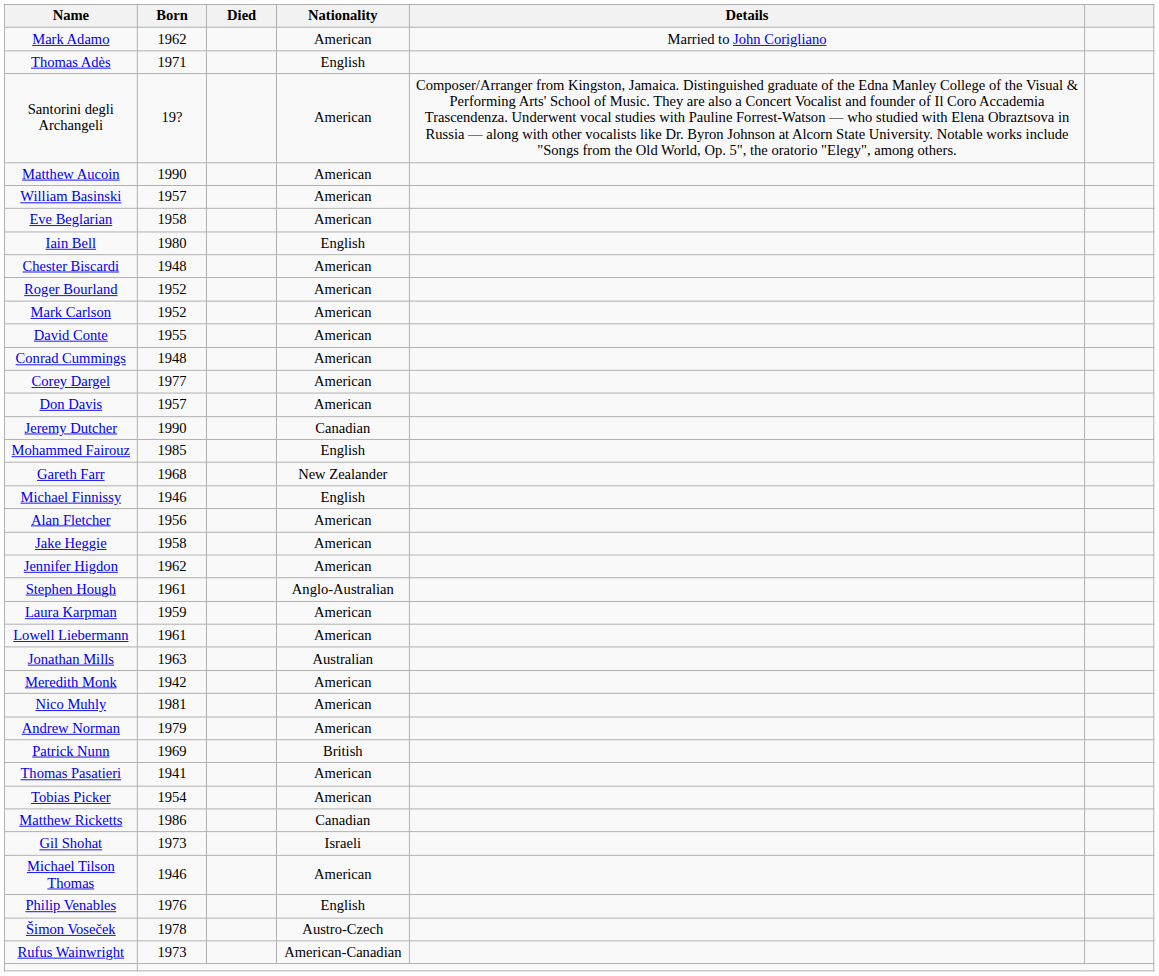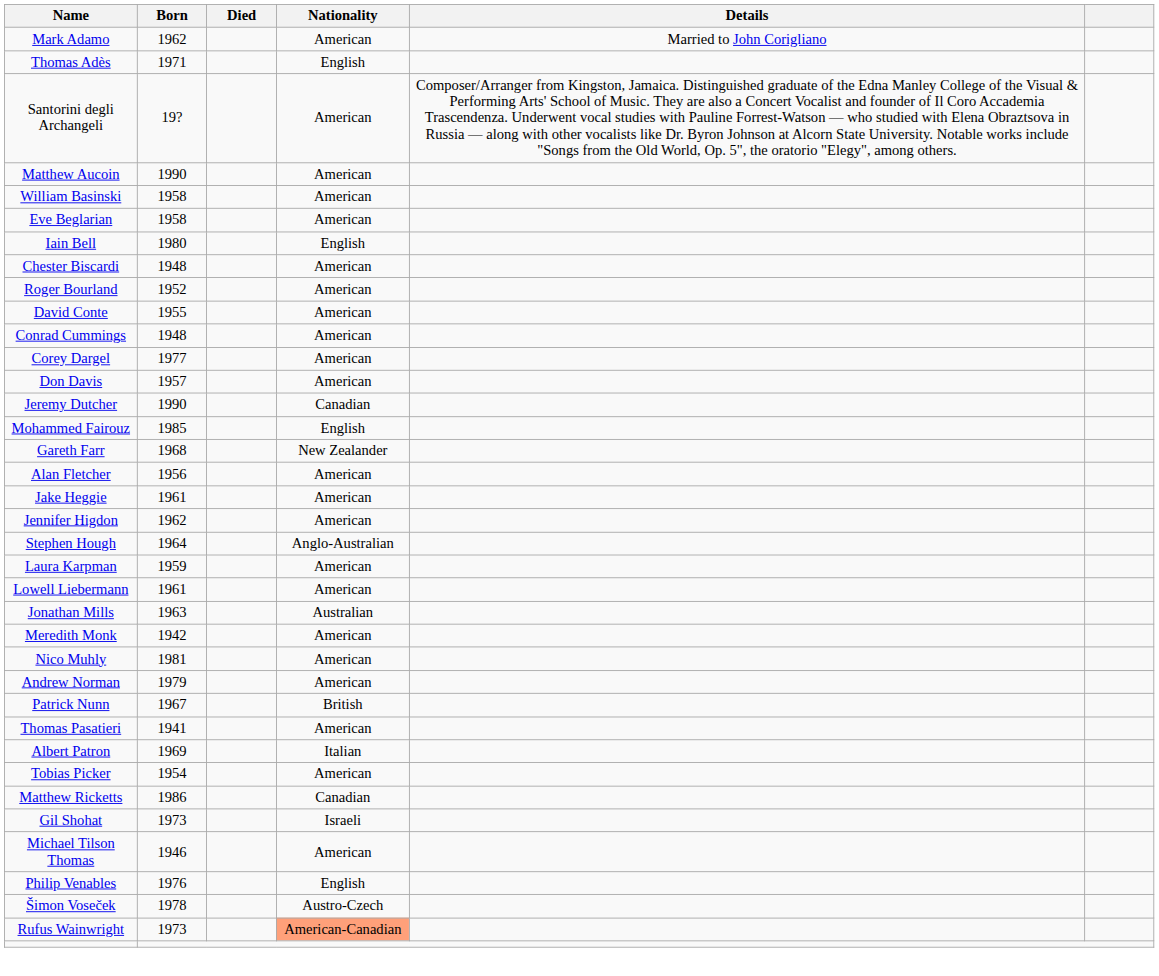William Basinski | Born: 1957 -> 1958
- row: Mark Carlson | 1952 | American
- row: Michael Finnissy | 1946 | English
Jake Heggie | Born: 1958 -> 1961
Stephen Hough | Born: 1961 -> 1964
Patrick Nunn | Born: 1969 -> 1967
+ row: Albert Patron | 1969 | Italian
Rufus Wainwright | Nationality: no background -> lightsalmon background
